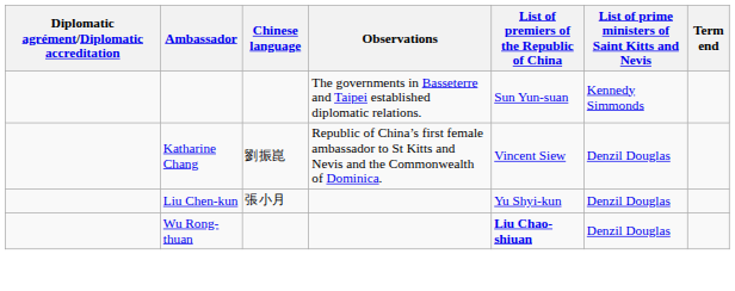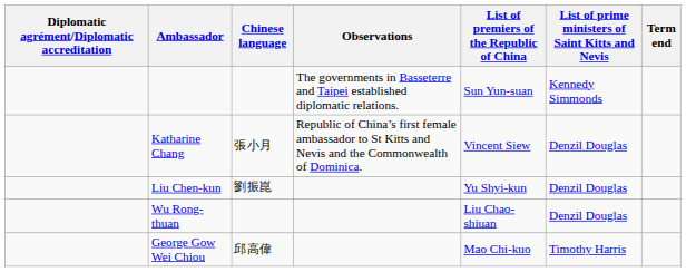Katharine Chang | Chinese language: 劉振崑 -> 張小月
Liu Chen-kun | Chinese language: 張小月 -> 劉振崑
Wu Rong-thuan | List of premiers of the Republic of China: bold -> normal
+ row: George Gow Wei Chiou | 邱高偉 | Mao Chi-kuo | Timothy Harris
